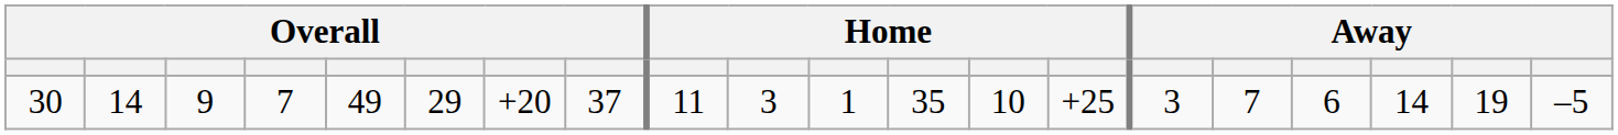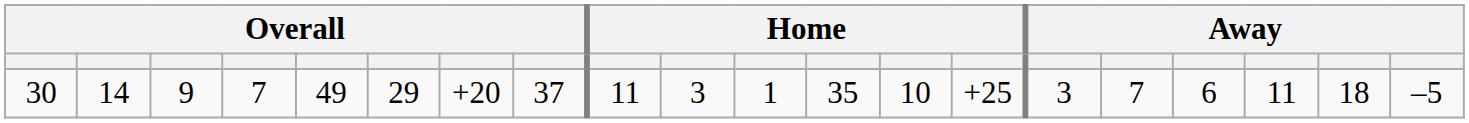30 | column 18: 14 -> 11
30 | column 19: 19 -> 18
